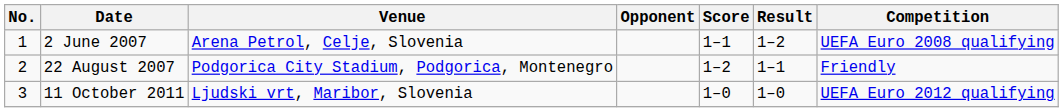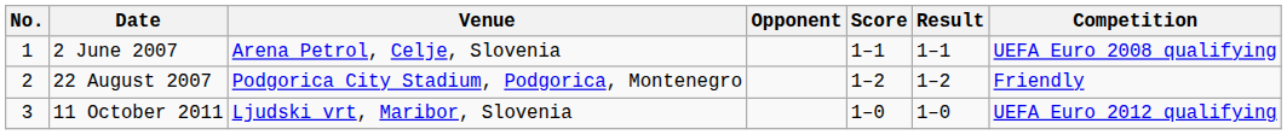2 June 2007 | Result: 1–2 -> 1–1
22 August 2007 | Result: 1–1 -> 1–2
